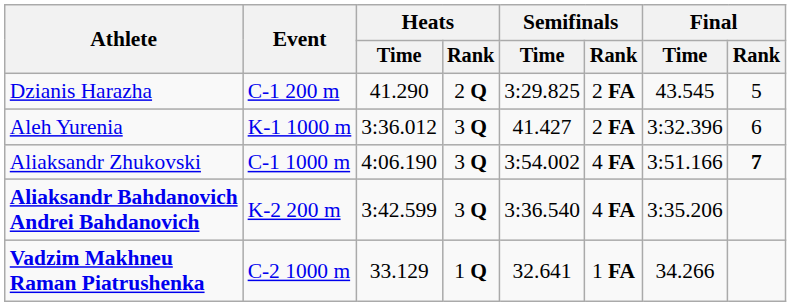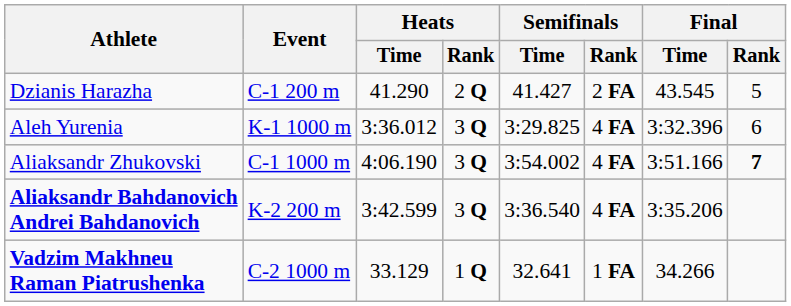Dzianis Harazha | Semifinals / Time: 3:29.825 -> 41.427
Aleh Yurenia | Semifinals / Time: 41.427 -> 3:29.825
Aleh Yurenia | Semifinals / Rank: 2 FA -> 4 FA
